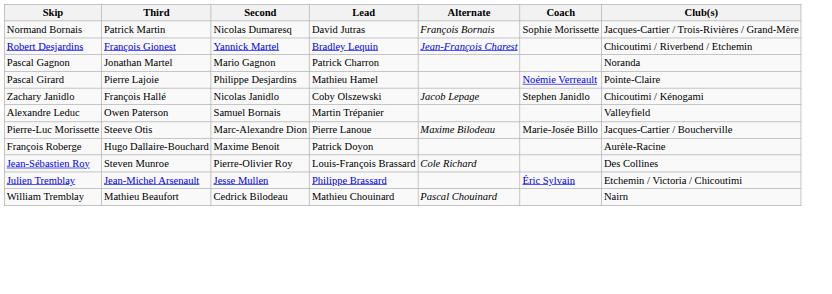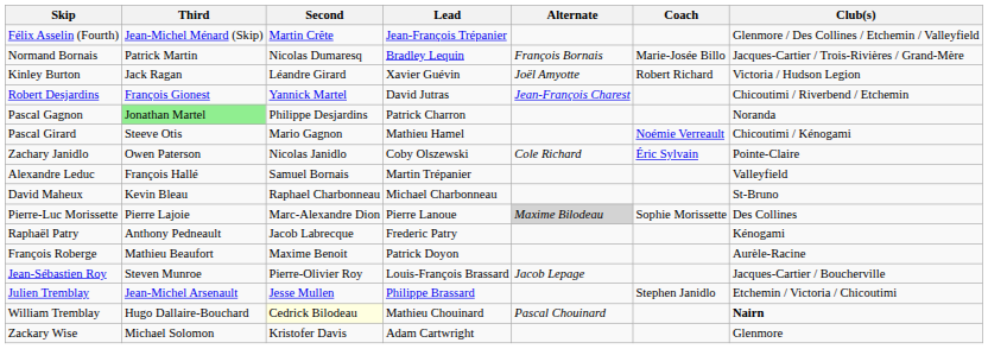+ row: Félix Asselin (Fourth) | Jean-Michel Ménard (Skip) | Martin Crête | Jean-François Trépanier | Glenmore / Des Collines / Etchemin / Valleyfield
Normand Bornais | Lead: David Jutras -> Bradley Lequin
Normand Bornais | Coach: Sophie Morissette -> Marie-Josée Billo
+ row: Kinley Burton | Jack Ragan | Léandre Girard | Xavier Guévin | Joël Amyotte | Robert Richard | Victoria / Hudson Legion
Robert Desjardins | Lead: Bradley Lequin -> David Jutras
Pascal Gagnon | Third: no background -> lightgreen background
Pascal Gagnon | Second: Mario Gagnon -> Philippe Desjardins
Pascal Girard | Third: Pierre Lajoie -> Steeve Otis
Pascal Girard | Second: Philippe Desjardins -> Mario Gagnon
Pascal Girard | Club(s): Pointe-Claire -> Chicoutimi / Kénogami
Zachary Janidlo | Third: François Hallé -> Owen Paterson
Zachary Janidlo | Alternate: Jacob Lepage -> Cole Richard
Zachary Janidlo | Coach: Stephen Janidlo -> Éric Sylvain
Zachary Janidlo | Club(s): Chicoutimi / Kénogami -> Pointe-Claire
Alexandre Leduc | Third: Owen Paterson -> François Hallé
+ row: David Maheux | Kevin Bleau | Raphael Charbonneau | Michael Charbonneau | St-Bruno
Pierre-Luc Morissette | Third: Steeve Otis -> Pierre Lajoie
Pierre-Luc Morissette | Alternate: no background -> lightgrey background
Pierre-Luc Morissette | Coach: Marie-Josée Billo -> Sophie Morissette
Pierre-Luc Morissette | Club(s): Jacques-Cartier / Boucherville -> Des Collines
+ row: Raphaël Patry | Anthony Pedneault | Jacob Labrecque | Frederic Patry | Kénogami
François Roberge | Third: Hugo Dallaire-Bouchard -> Mathieu Beaufort
Jean-Sébastien Roy | Alternate: Cole Richard -> Jacob Lepage
Jean-Sébastien Roy | Club(s): Des Collines -> Jacques-Cartier / Boucherville
Julien Tremblay | Coach: Éric Sylvain -> Stephen Janidlo
William Tremblay | Third: Mathieu Beaufort -> Hugo Dallaire-Bouchard
William Tremblay | Second: no background -> lightyellow background
William Tremblay | Club(s): normal -> bold
+ row: Zackary Wise | Michael Solomon | Kristofer Davis | Adam Cartwright | Glenmore
